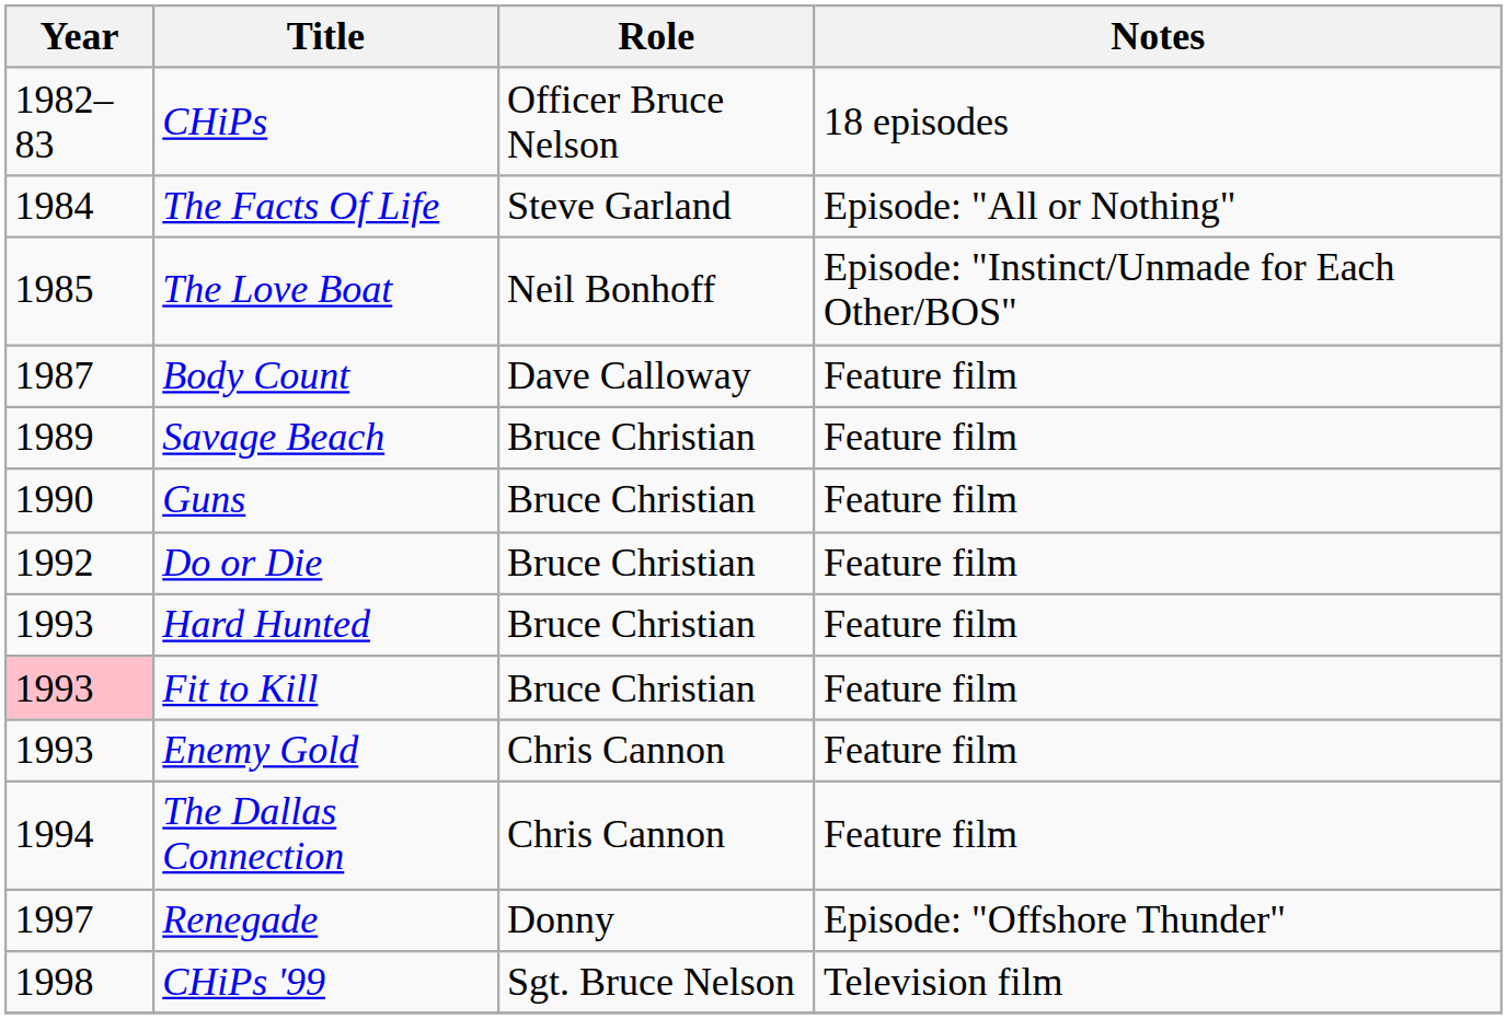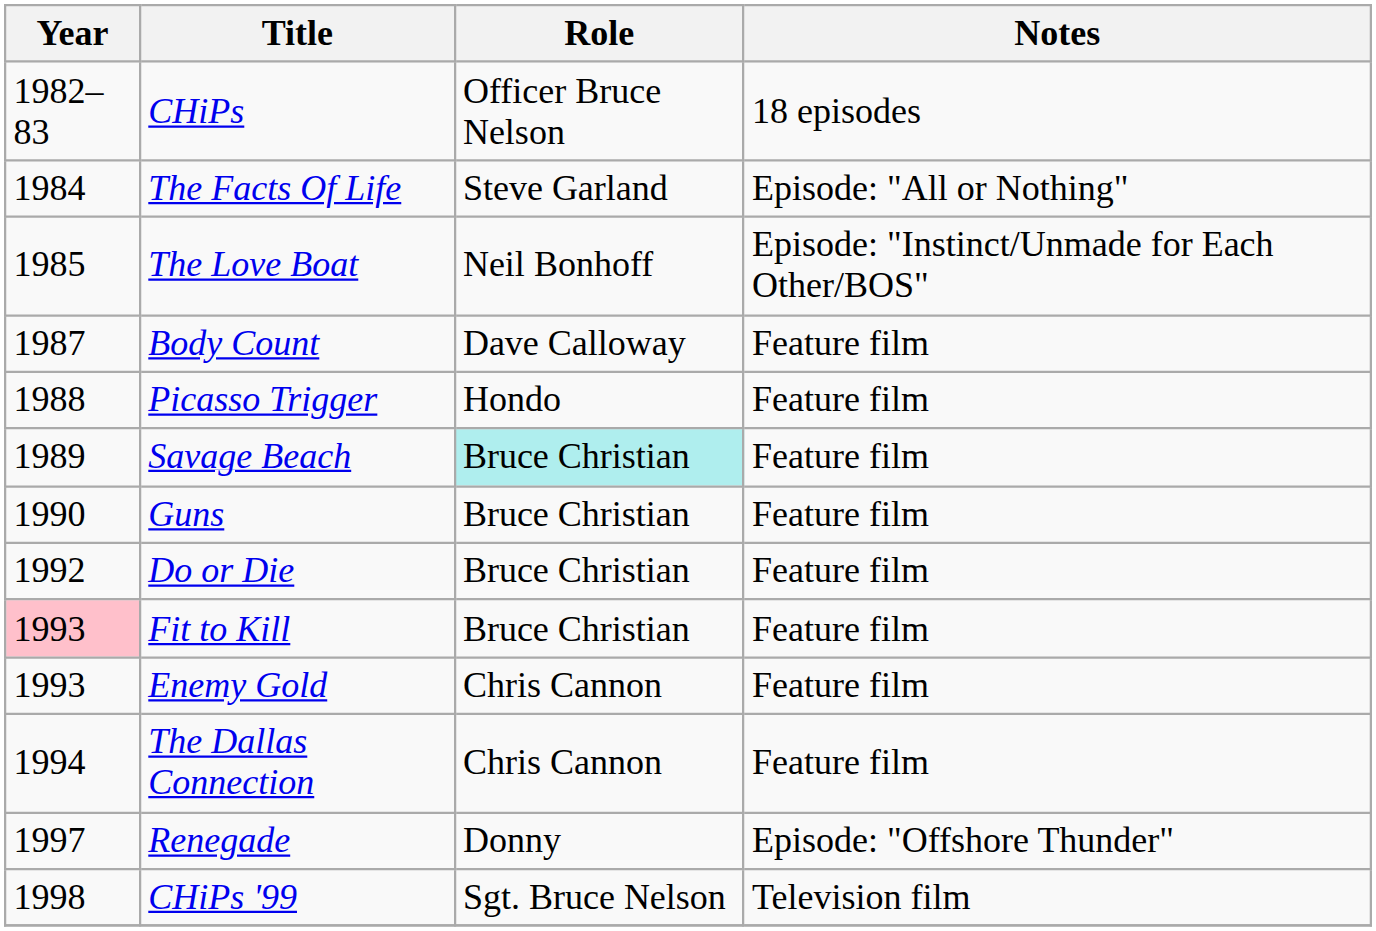+ row: 1988 | Picasso Trigger | Hondo | Feature film
Savage Beach | Role: no background -> paleturquoise background
- row: 1993 | Hard Hunted | Bruce Christian | Feature film
